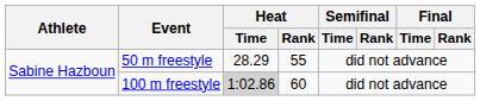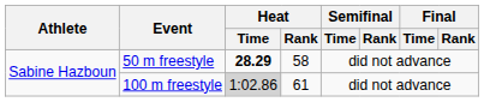50 m freestyle | Heat / Time: normal -> bold
50 m freestyle | Heat / Rank: 55 -> 58
100 m freestyle | Heat / Rank: 60 -> 61
